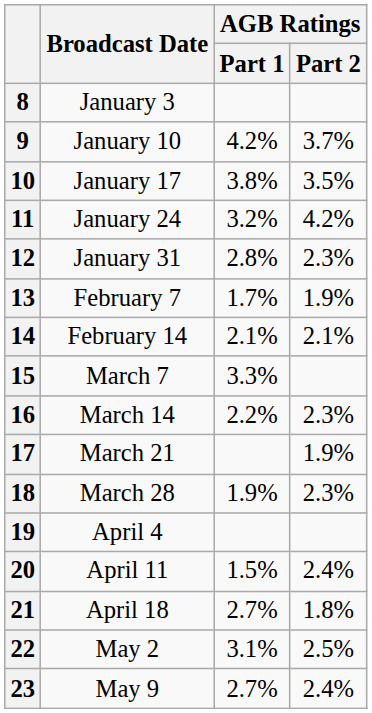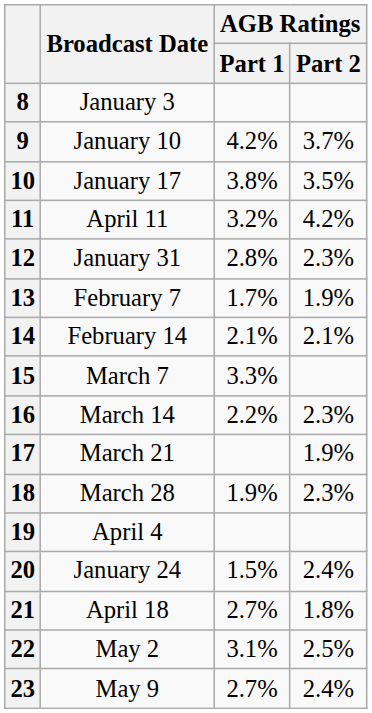11 | Broadcast Date: January 24 -> April 11
20 | Broadcast Date: April 11 -> January 24
